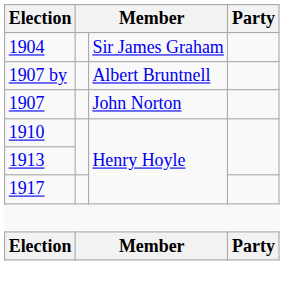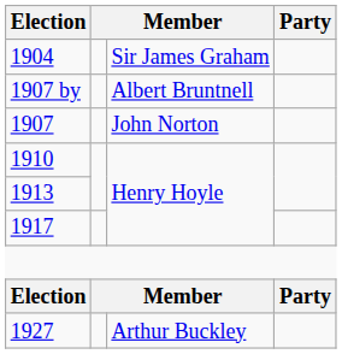+ row: 1927 | Arthur Buckley
